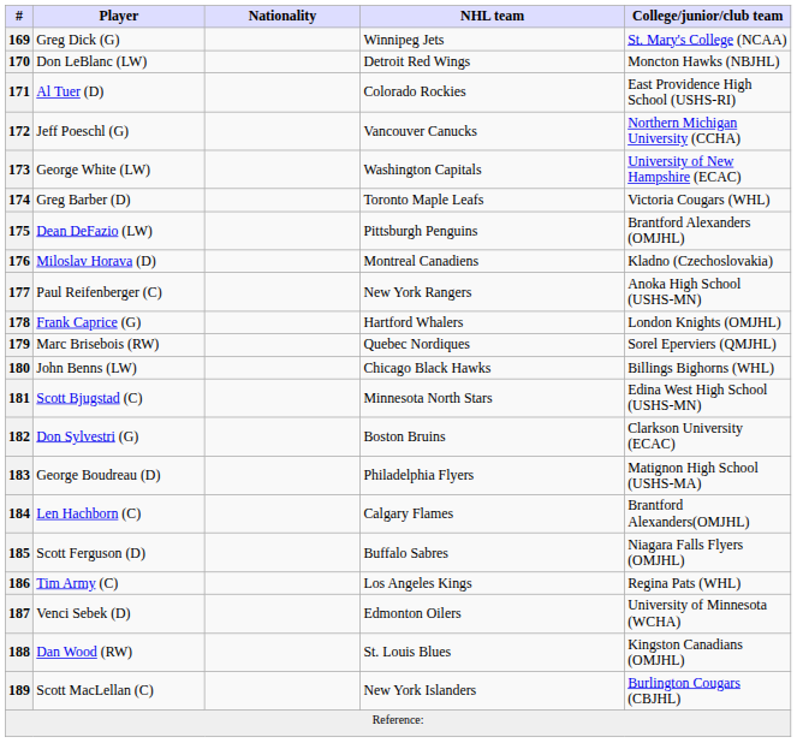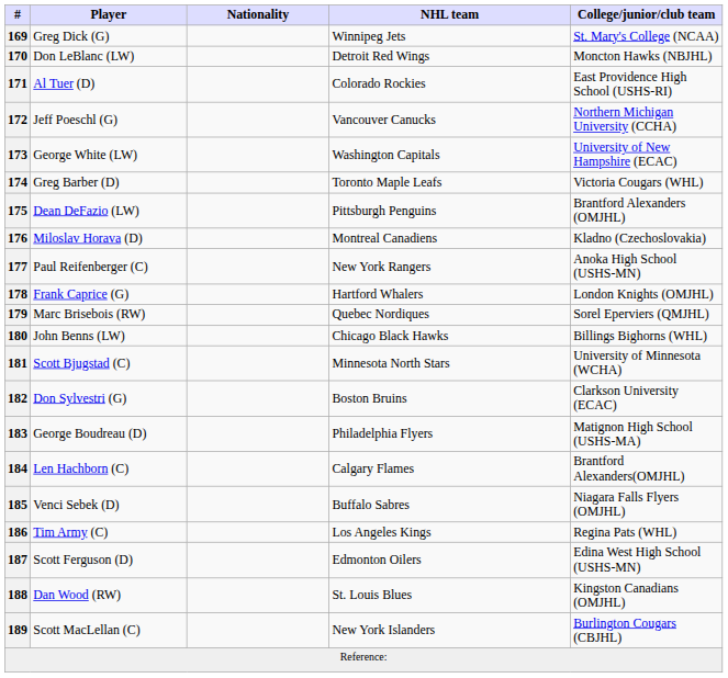181 | College/junior/club team: Edina West High School (USHS-MN) -> University of Minnesota (WCHA)
185 | Player: Scott Ferguson (D) -> Venci Sebek (D)
187 | Player: Venci Sebek (D) -> Scott Ferguson (D)
187 | College/junior/club team: University of Minnesota (WCHA) -> Edina West High School (USHS-MN)
